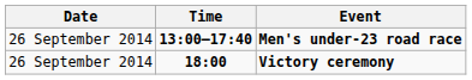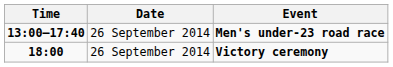columns swapped: Date <-> Time
